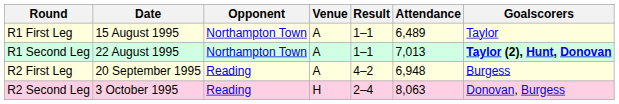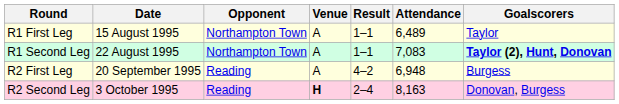R1 Second Leg | Attendance: 7,013 -> 7,083
R2 Second Leg | Venue: normal -> bold
R2 Second Leg | Attendance: 8,063 -> 8,163
